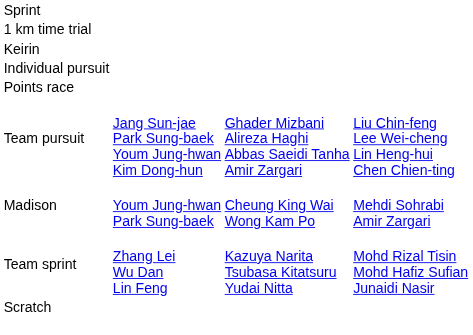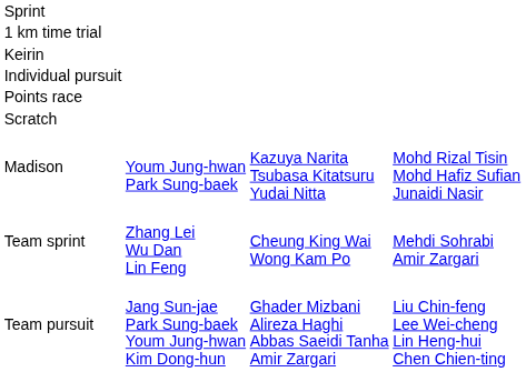rows swapped: Scratch <-> Team pursuit
Madison | column 3: Cheung King Wai Wong Kam Po -> Kazuya Narita Tsubasa Kitatsuru Yudai Nitta
Madison | column 4: Mehdi Sohrabi Amir Zargari -> Mohd Rizal Tisin Mohd Hafiz Sufian Junaidi Nasir
Team sprint | column 3: Kazuya Narita Tsubasa Kitatsuru Yudai Nitta -> Cheung King Wai Wong Kam Po
Team sprint | column 4: Mohd Rizal Tisin Mohd Hafiz Sufian Junaidi Nasir -> Mehdi Sohrabi Amir Zargari
